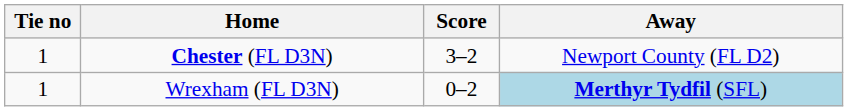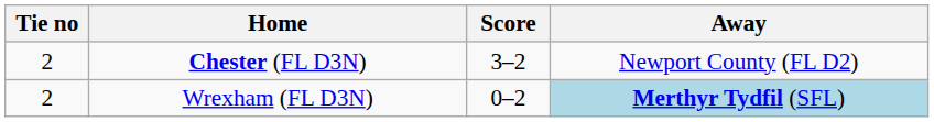Chester (FL D3N) | Tie no: 1 -> 2
Wrexham (FL D3N) | Tie no: 1 -> 2
